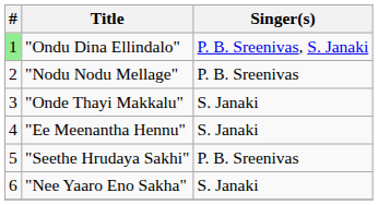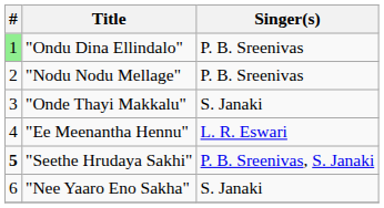"Ondu Dina Ellindalo" | Singer(s): P. B. Sreenivas, S. Janaki -> P. B. Sreenivas
"Ee Meenantha Hennu" | Singer(s): S. Janaki -> L. R. Eswari
"Seethe Hrudaya Sakhi" | #: normal -> bold
"Seethe Hrudaya Sakhi" | Singer(s): P. B. Sreenivas -> P. B. Sreenivas, S. Janaki
